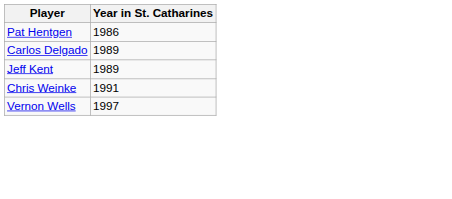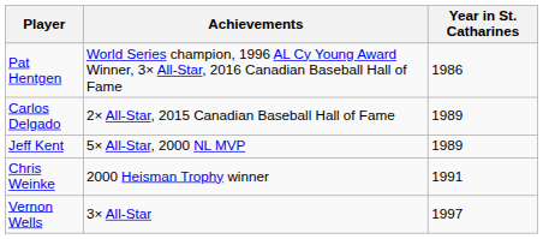+ column: Achievements | World Series champion, 1996 AL Cy Young Award Winner, 3× All-Star, 2016 Canadian Baseball Hall of Fame | 2× All-Star, 2015 Canadian Baseball Hall of Fame | 5× All-Star, 2000 NL MVP | 2000 Heisman Trophy winner | 3× All-Star
